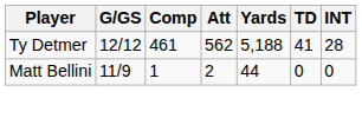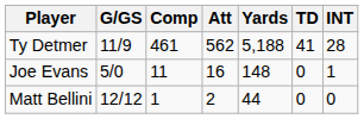Ty Detmer | G/GS: 12/12 -> 11/9
+ row: Joe Evans | 5/0 | 11 | 16 | 148 | 0 | 1
Matt Bellini | G/GS: 11/9 -> 12/12
